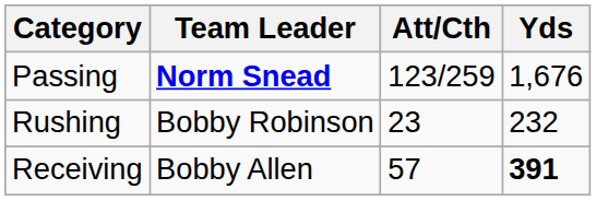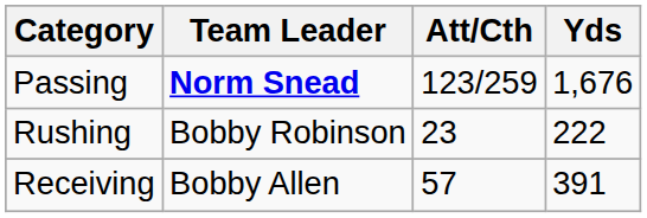Rushing | Yds: 232 -> 222
Receiving | Yds: bold -> normal
